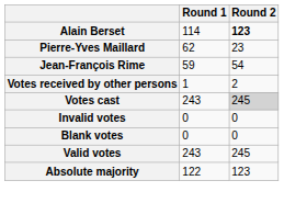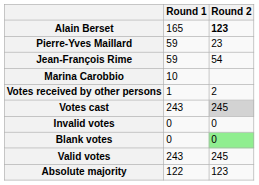Alain Berset | Round 1: 114 -> 165
Pierre-Yves Maillard | Round 1: 62 -> 59
+ row: Marina Carobbio | 10
Blank votes | Round 2: no background -> lightgreen background
